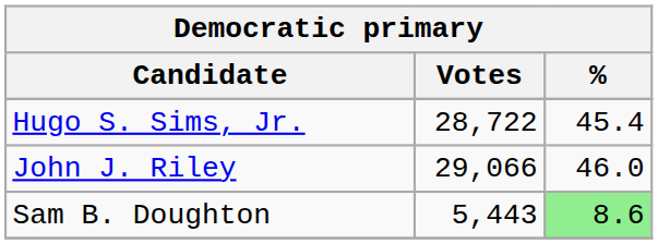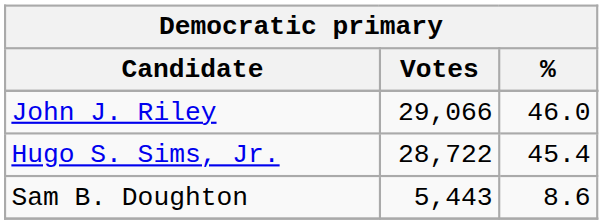rows swapped: John J. Riley <-> Hugo S. Sims, Jr.
Sam B. Doughton | %: lightgreen background -> no background
